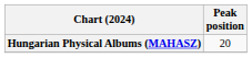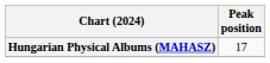Hungarian Physical Albums (MAHASZ) | Peak position: 20 -> 17
